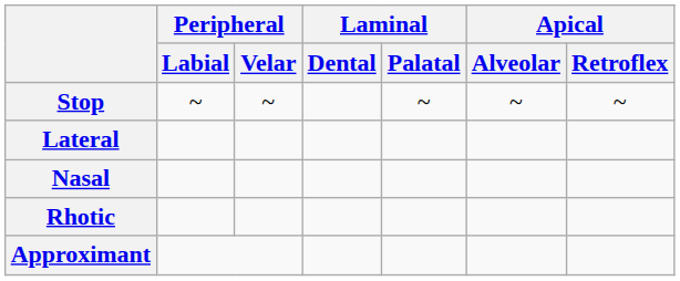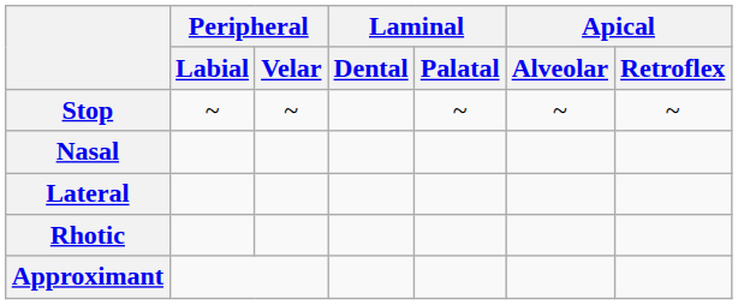rows swapped: Nasal <-> Lateral
